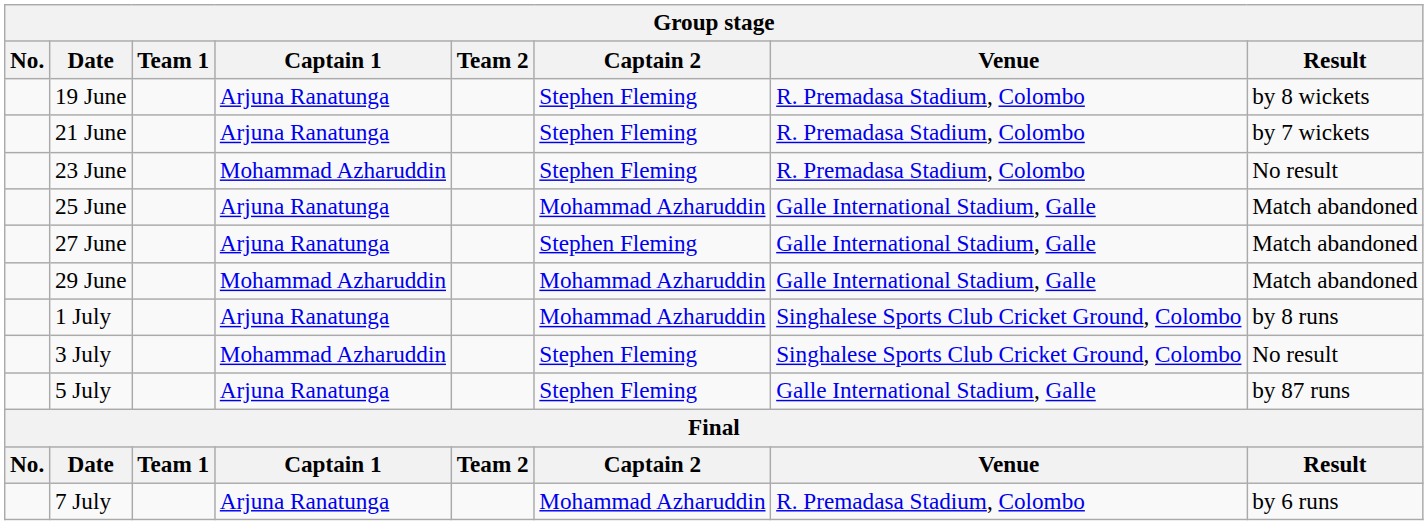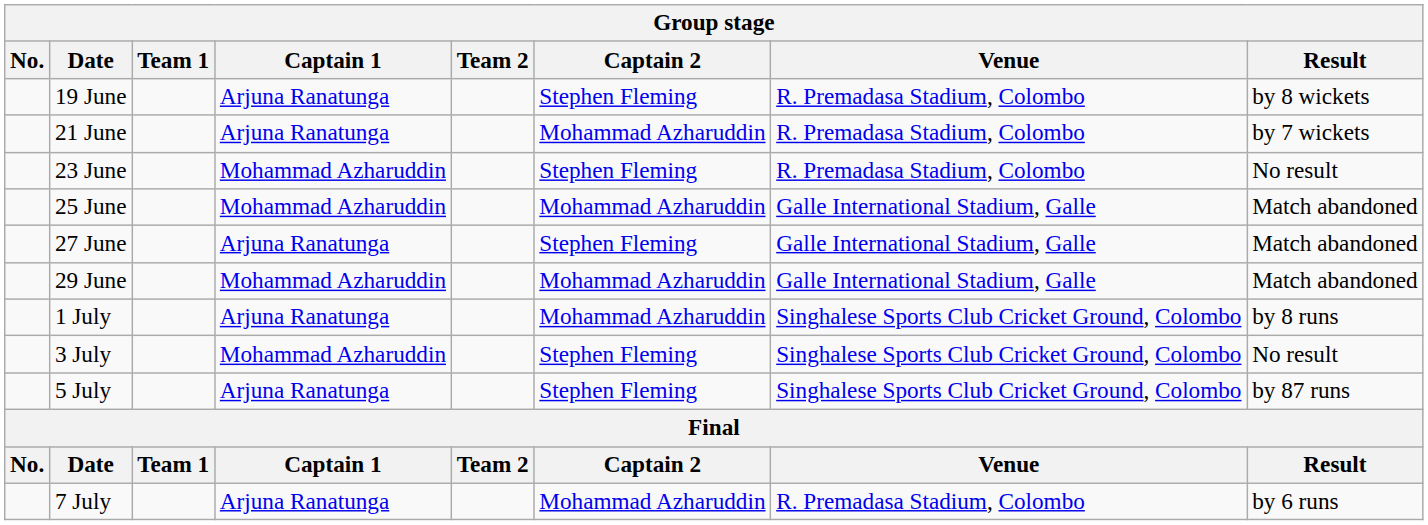21 June | Captain 2: Stephen Fleming -> Mohammad Azharuddin
25 June | Captain 1: Arjuna Ranatunga -> Mohammad Azharuddin
5 July | Venue: Galle International Stadium, Galle -> Singhalese Sports Club Cricket Ground, Colombo
